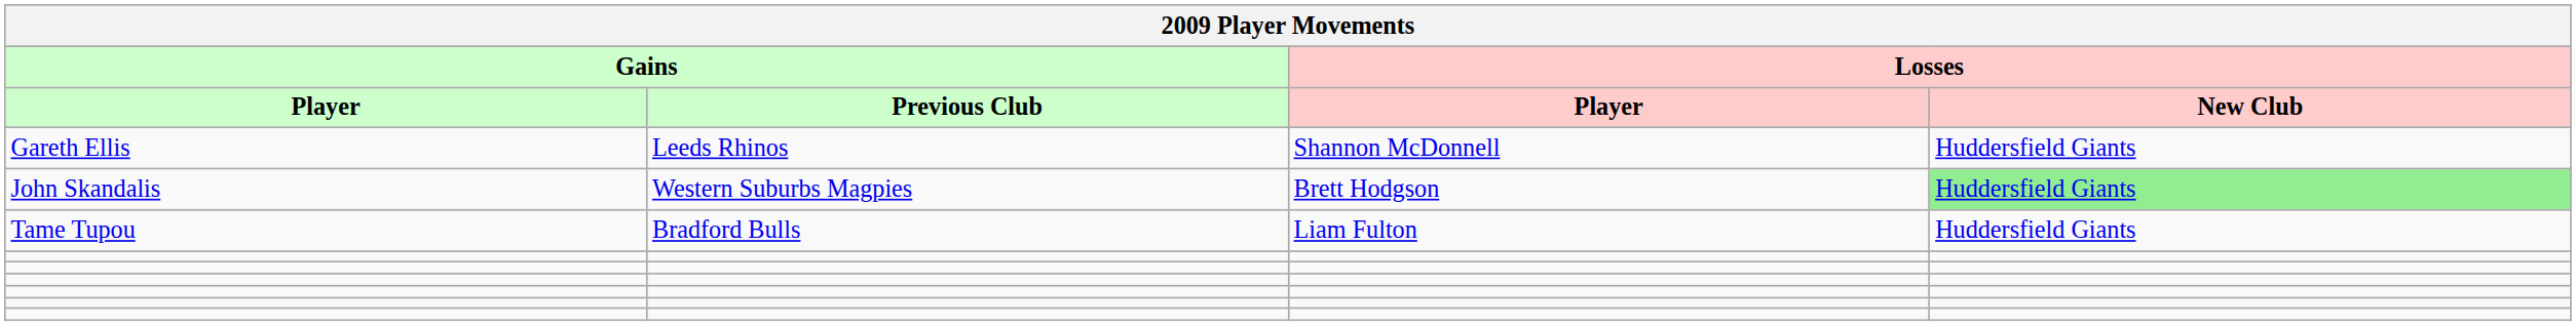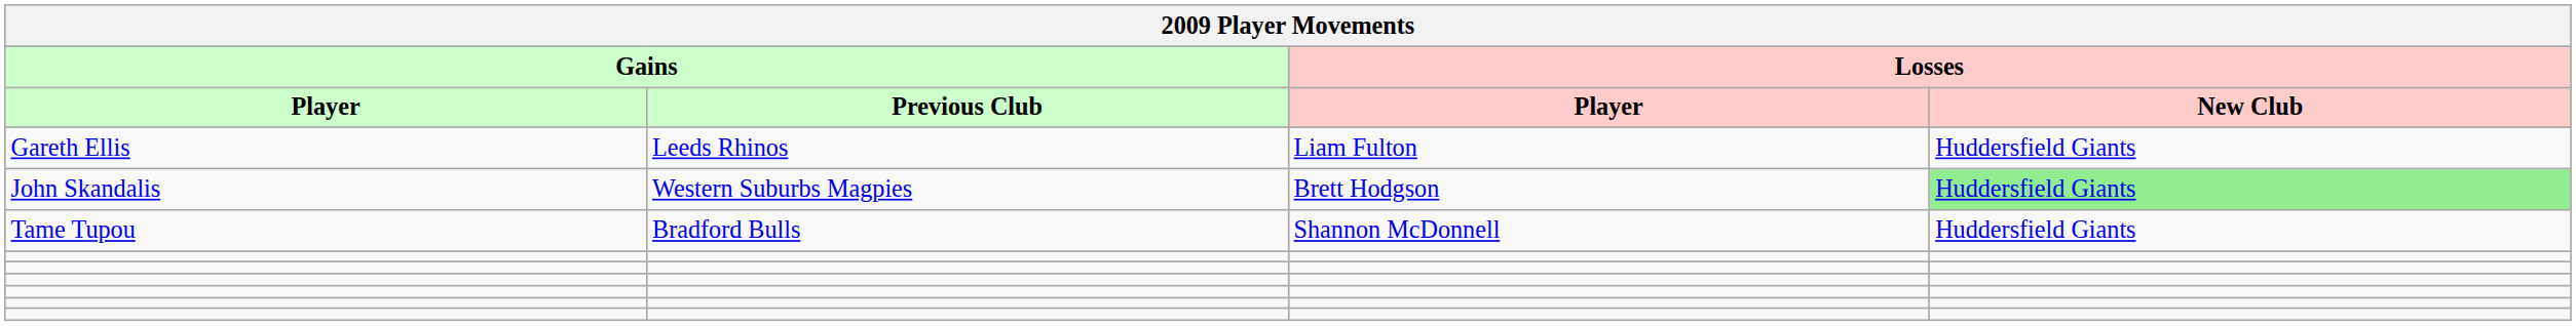Gareth Ellis | Losses / Player: Shannon McDonnell -> Liam Fulton
Tame Tupou | Losses / Player: Liam Fulton -> Shannon McDonnell
